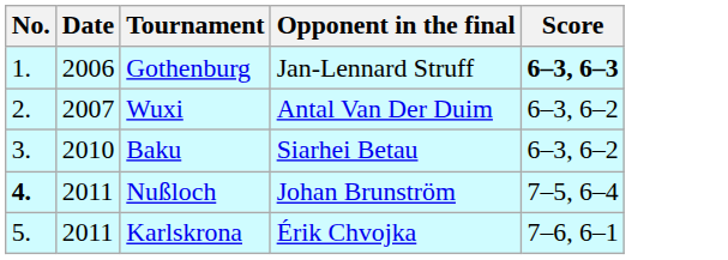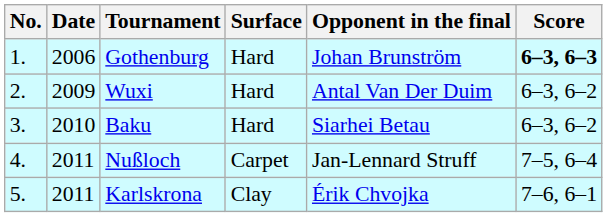+ column: Surface | Hard | Hard | Hard | Carpet | Clay
Gothenburg | Opponent in the final: Jan-Lennard Struff -> Johan Brunström
Wuxi | Date: 2007 -> 2009
Nußloch | No.: bold -> normal
Nußloch | Opponent in the final: Johan Brunström -> Jan-Lennard Struff
